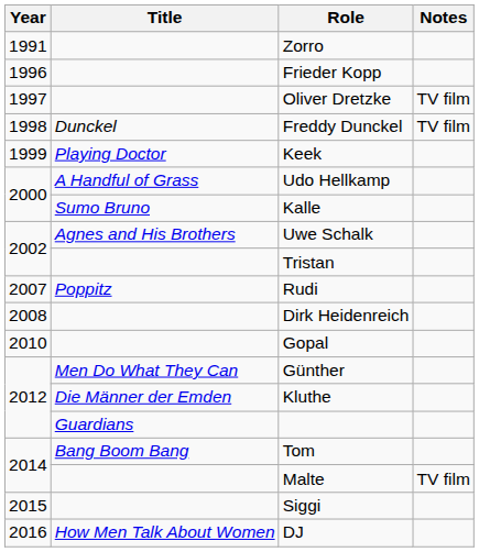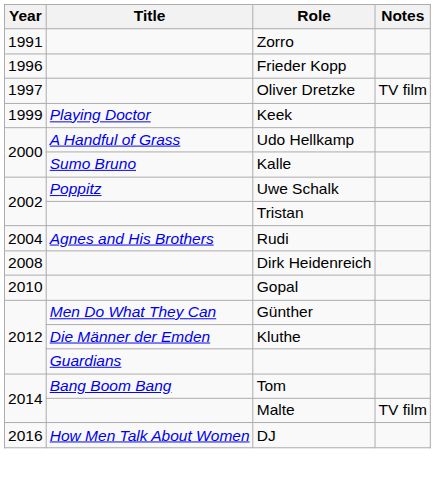- row: 1998 | Dunckel | Freddy Dunckel | TV film
Uwe Schalk | Title: Agnes and His Brothers -> Poppitz
Rudi | Year: 2007 -> 2004
Rudi | Title: Poppitz -> Agnes and His Brothers
- row: 2015 | Siggi
